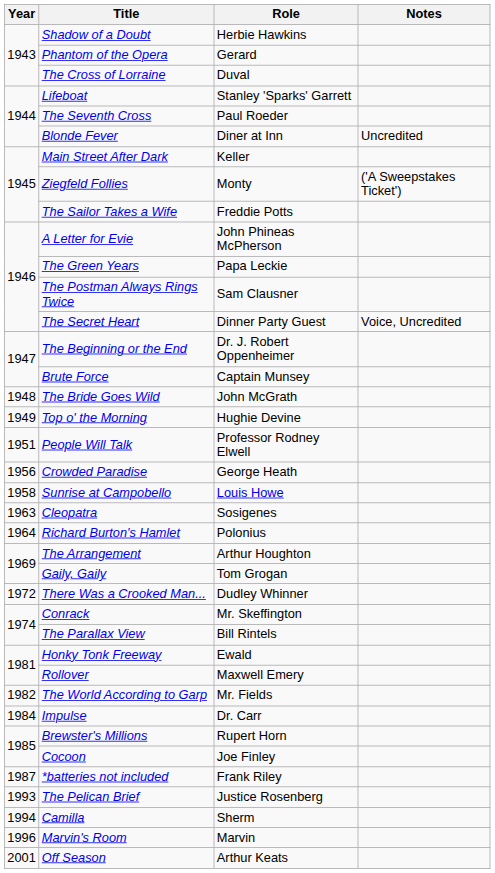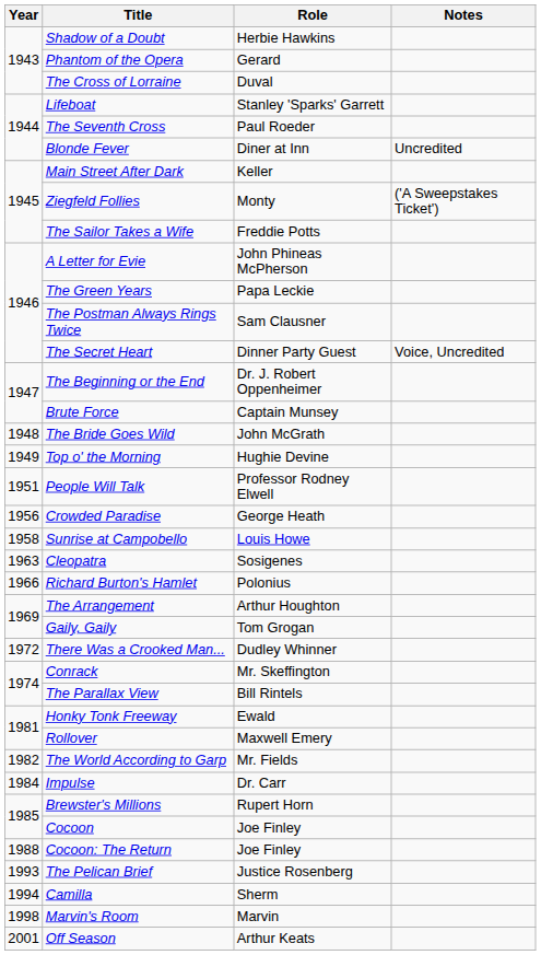Richard Burton's Hamlet | Year: 1964 -> 1966
- row: 1987 | *batteries not included | Frank Riley
+ row: 1988 | Cocoon: The Return | Joe Finley
Marvin's Room | Year: 1996 -> 1998
